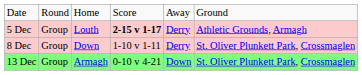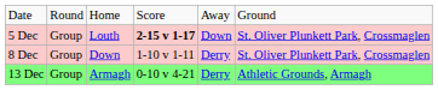5 Dec | column 5: Derry -> Down
5 Dec | column 6: Athletic Grounds, Armagh -> St. Oliver Plunkett Park, Crossmaglen
13 Dec | column 5: Down -> Derry
13 Dec | column 6: St. Oliver Plunkett Park, Crossmaglen -> Athletic Grounds, Armagh
